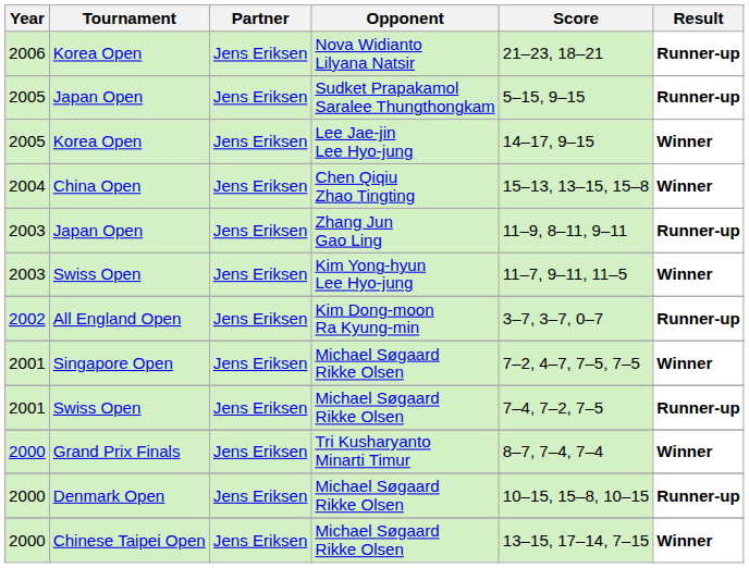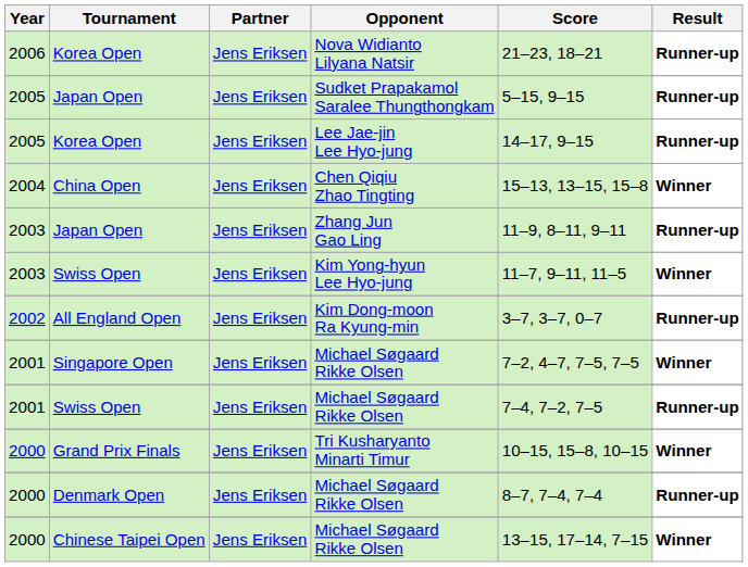Korea Open / Lee Jae-jin Lee Hyo-jung | Result: Winner -> Runner-up
Grand Prix Finals | Score: 8–7, 7–4, 7–4 -> 10–15, 15–8, 10–15
Denmark Open | Score: 10–15, 15–8, 10–15 -> 8–7, 7–4, 7–4
